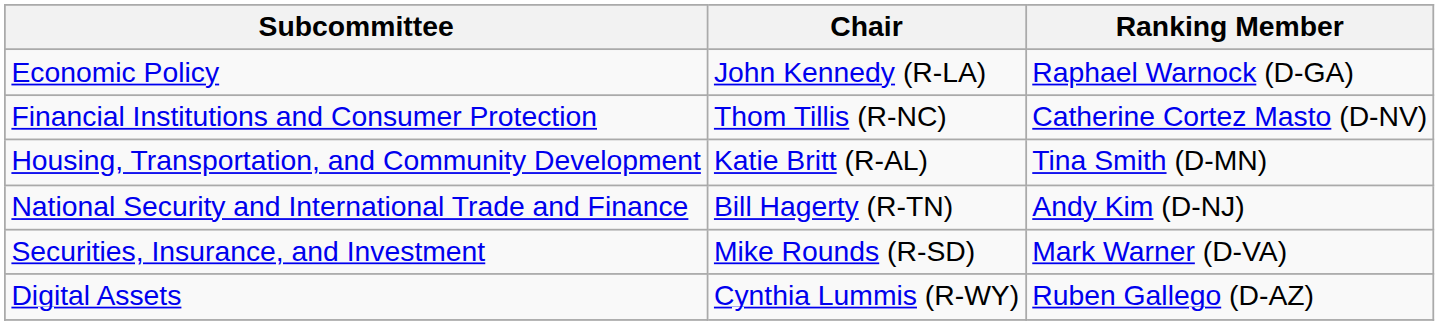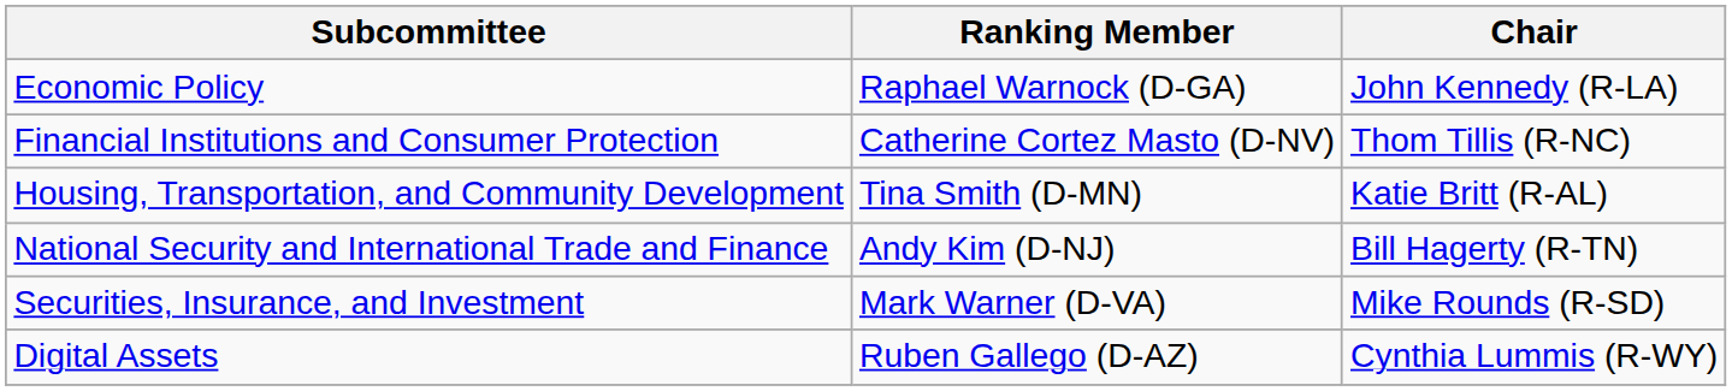columns swapped: Chair <-> Ranking Member
